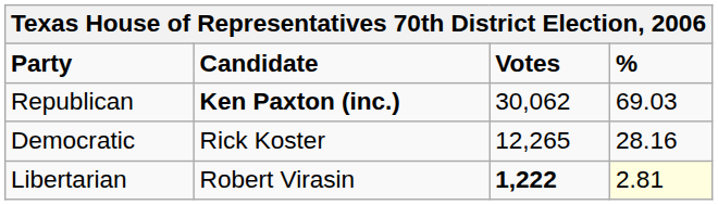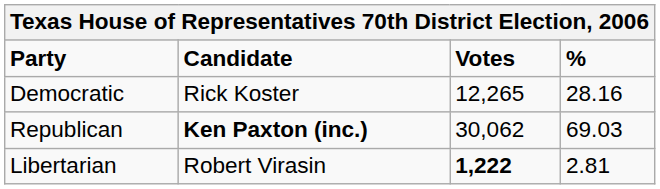rows swapped: Republican <-> Democratic
Libertarian | %: lightyellow background -> no background
